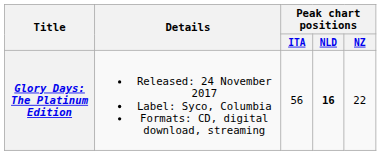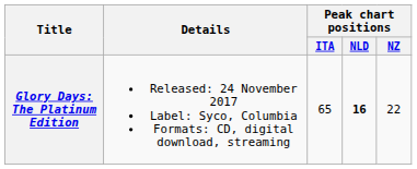Glory Days: The Platinum Edition | Peak chart positions / ITA: 56 -> 65
